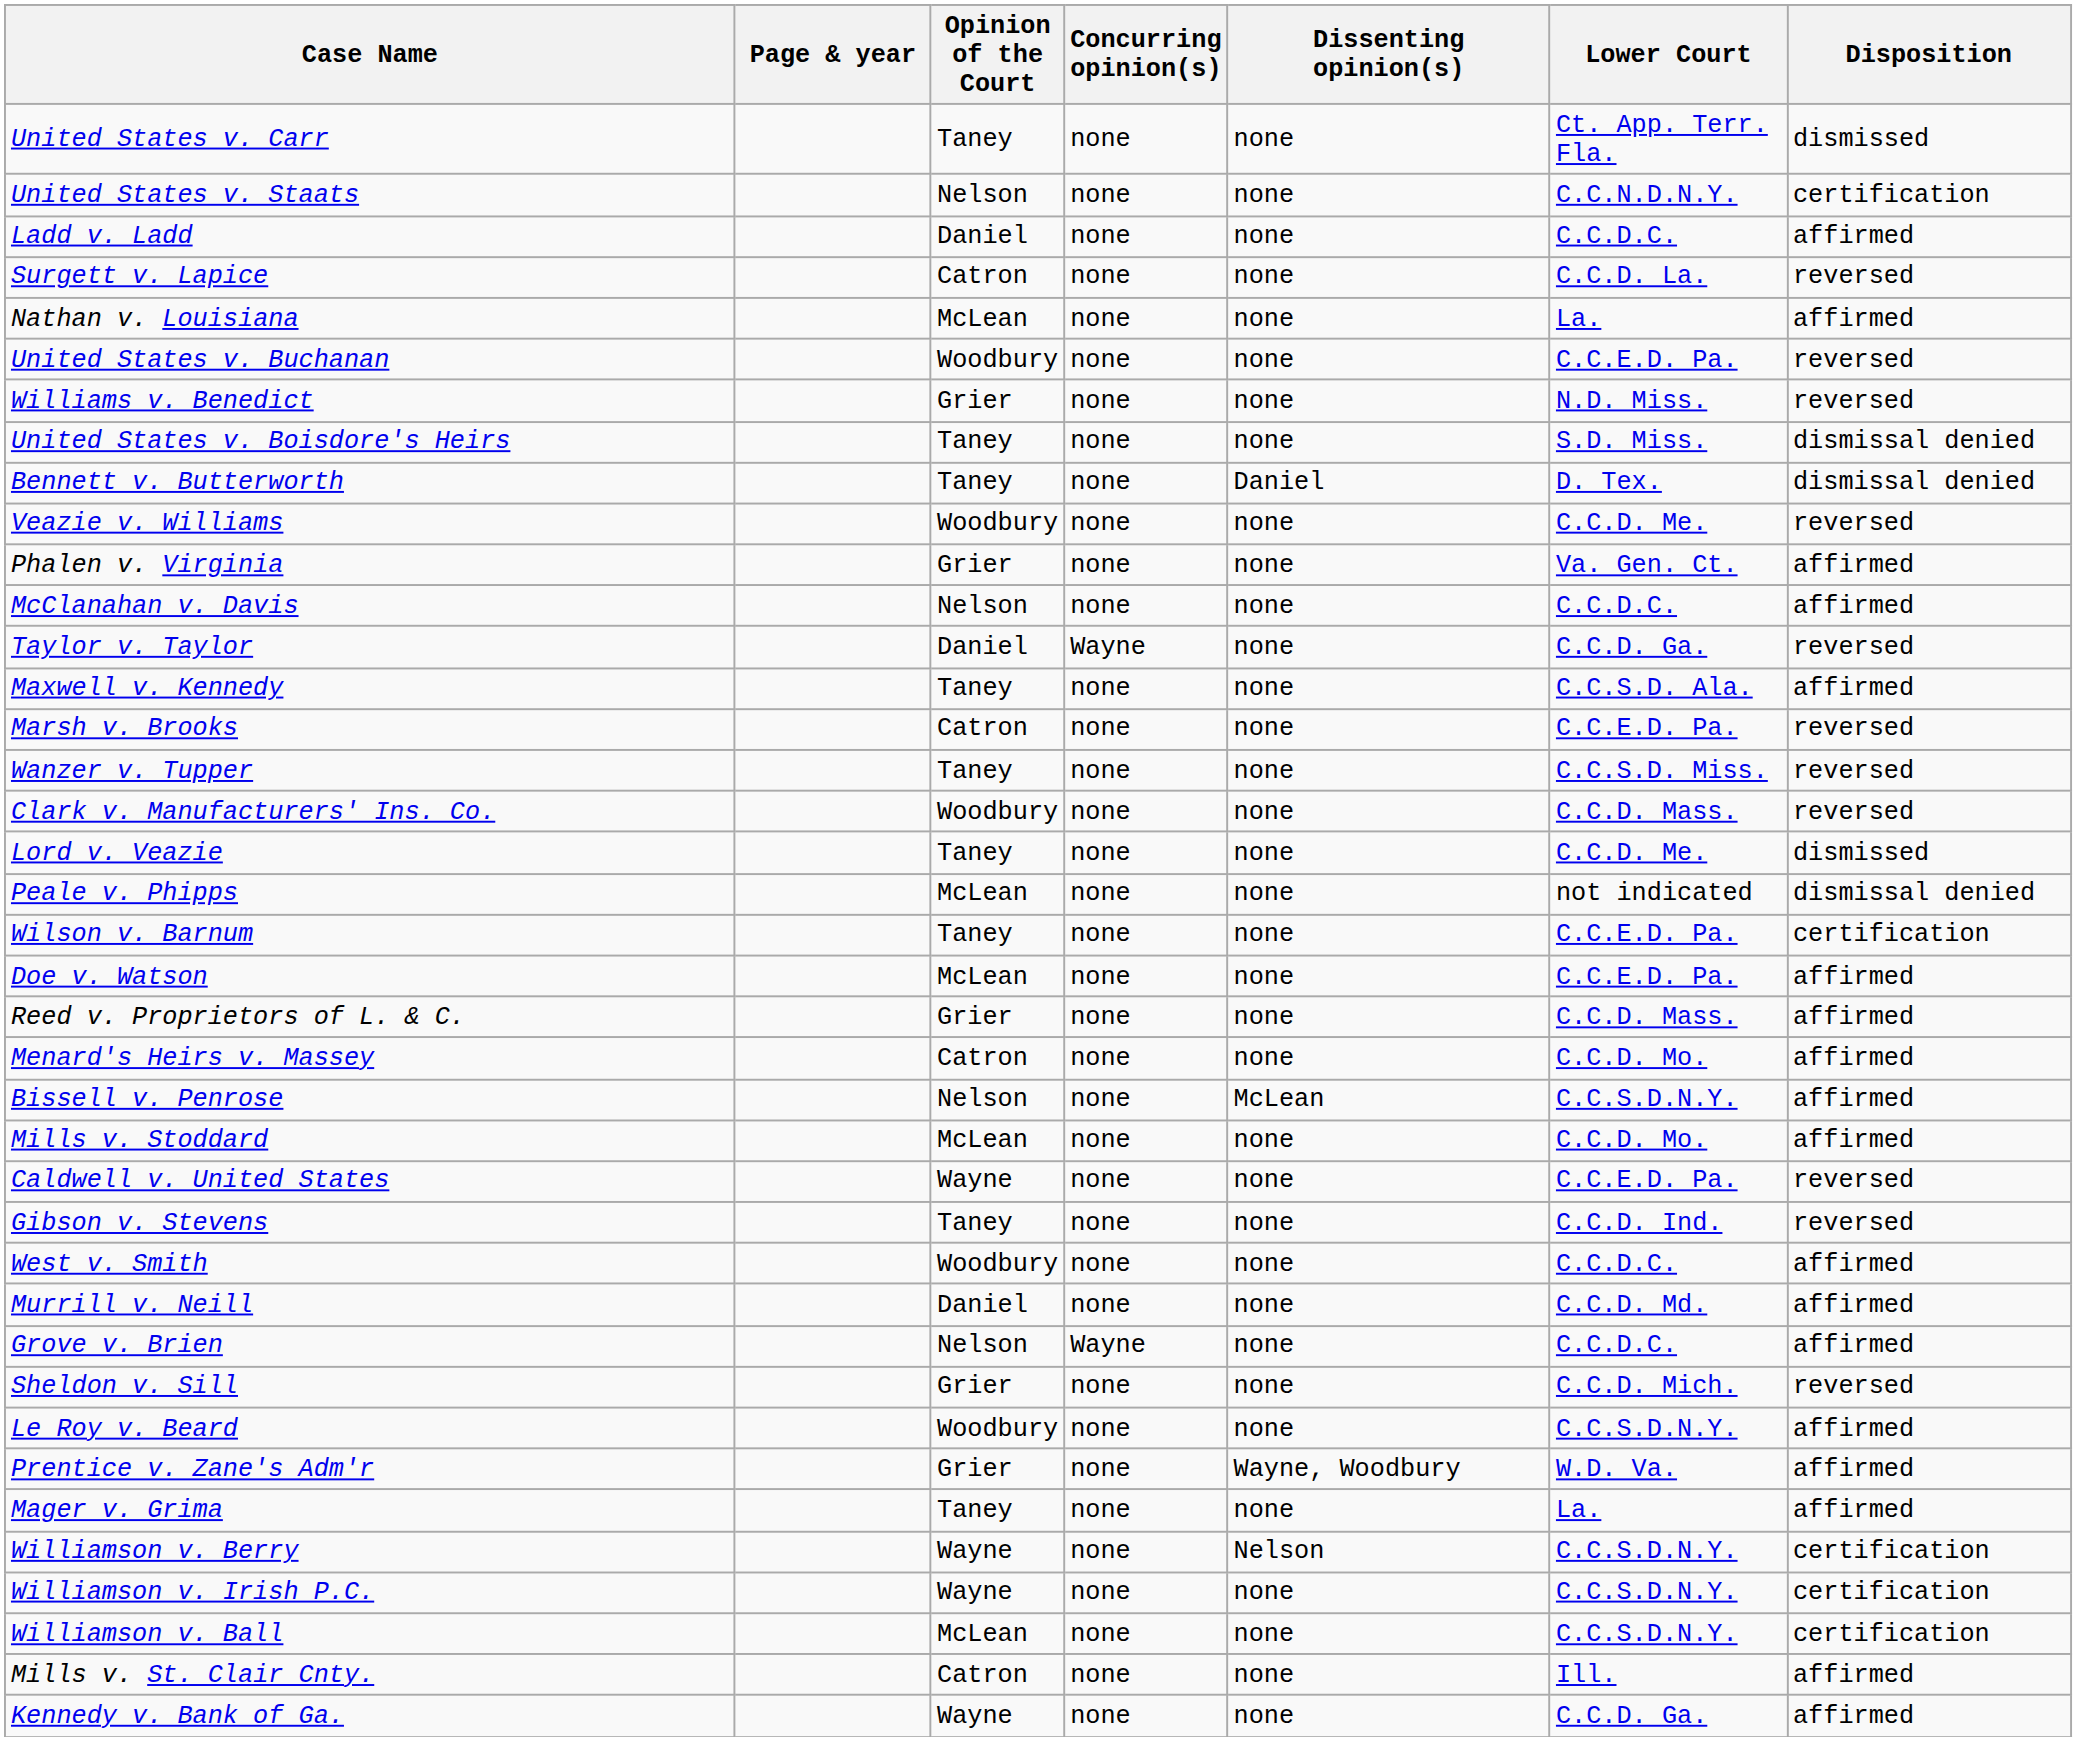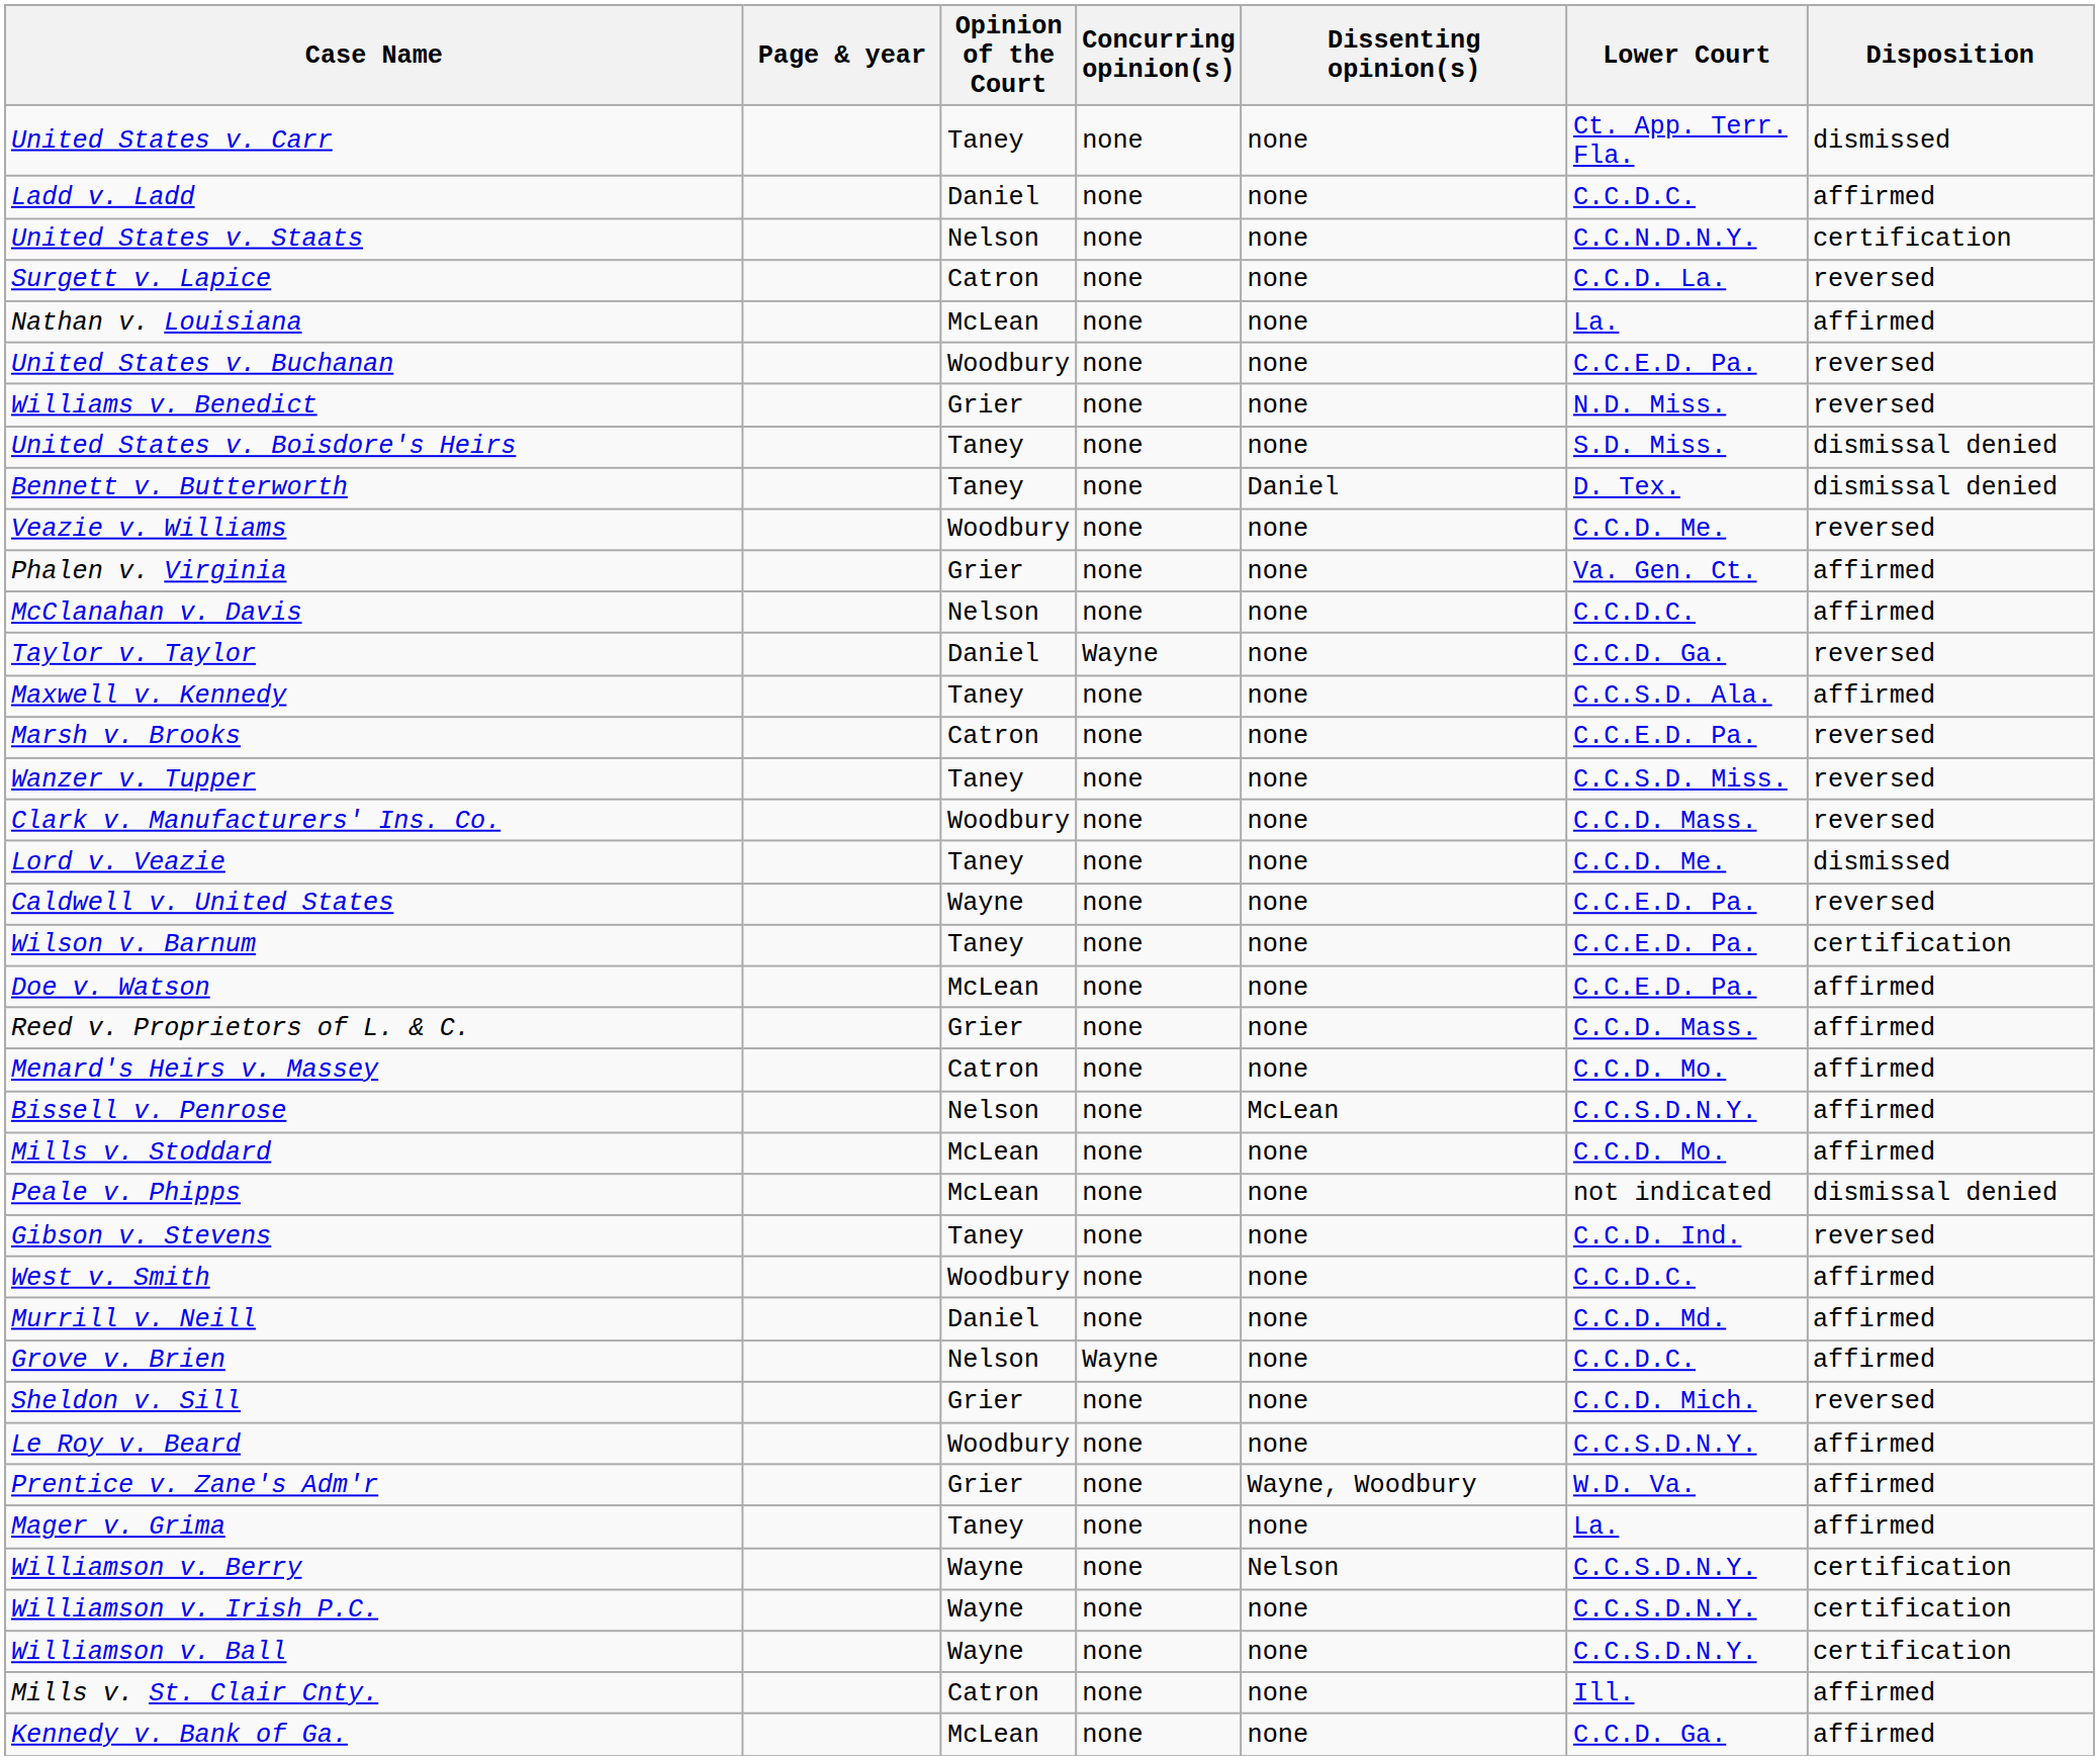rows swapped: Ladd v. Ladd <-> United States v. Staats
rows swapped: Peale v. Phipps <-> Caldwell v. United States
Williamson v. Ball | Opinion of the Court: McLean -> Wayne
Kennedy v. Bank of Ga. | Opinion of the Court: Wayne -> McLean
